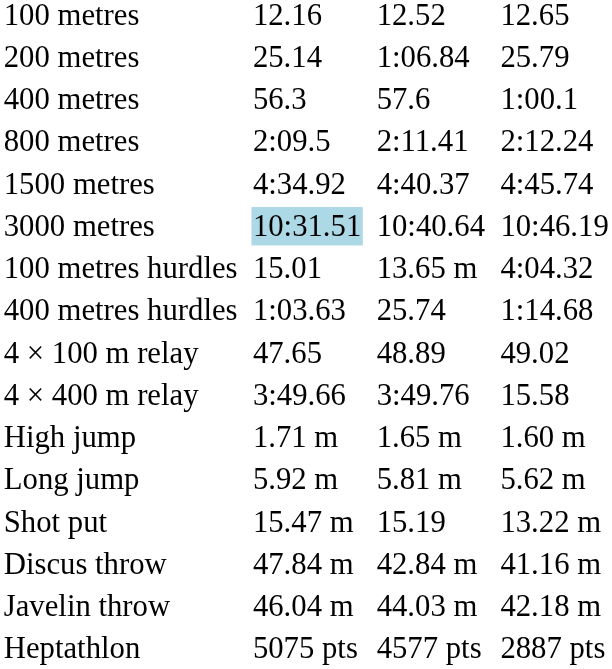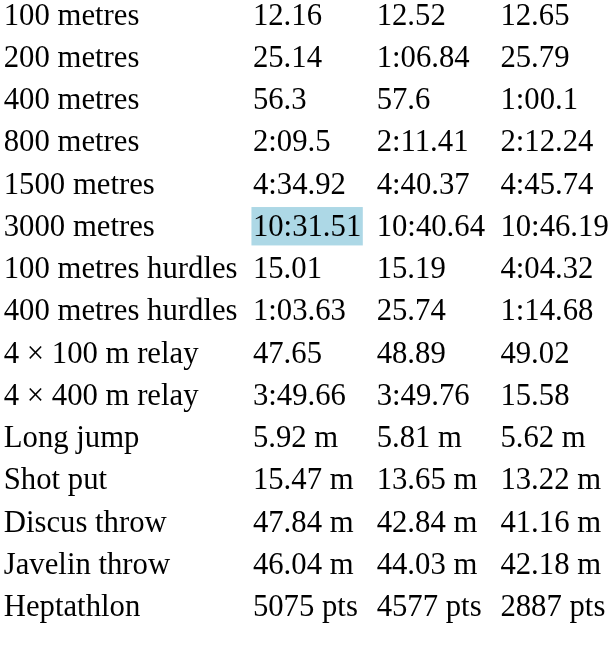100 metres hurdles | column 5: 13.65 m -> 15.19
- row: High jump | 1.71 m | 1.65 m | 1.60 m
Shot put | column 5: 15.19 -> 13.65 m
